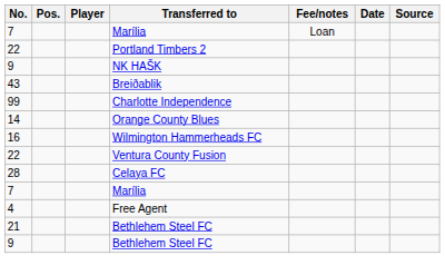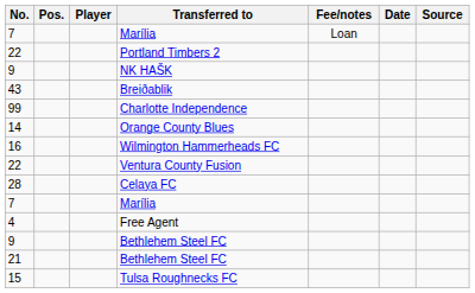rows swapped: 9 / Bethlehem Steel FC <-> 21 / Bethlehem Steel FC
+ row: 15 | Tulsa Roughnecks FC
